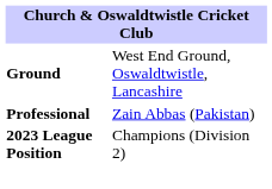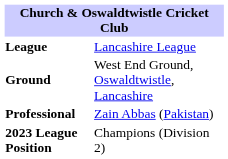+ row: League | Lancashire League
